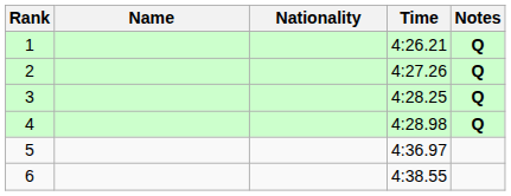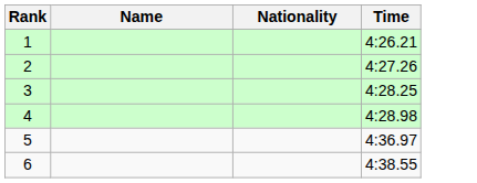- column: Notes | Q | Q | Q | Q
